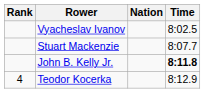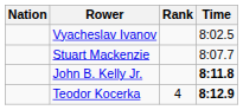columns swapped: Rank <-> Nation
Teodor Kocerka | Time: normal -> bold
